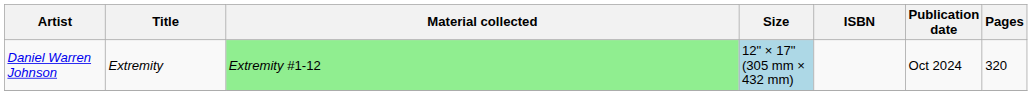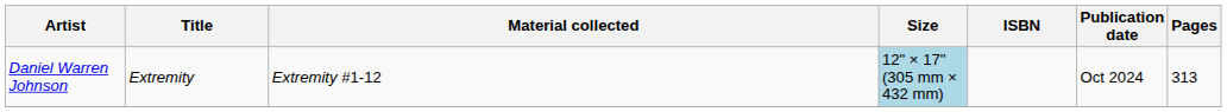Daniel Warren Johnson | Material collected: lightgreen background -> no background
Daniel Warren Johnson | Pages: 320 -> 313
